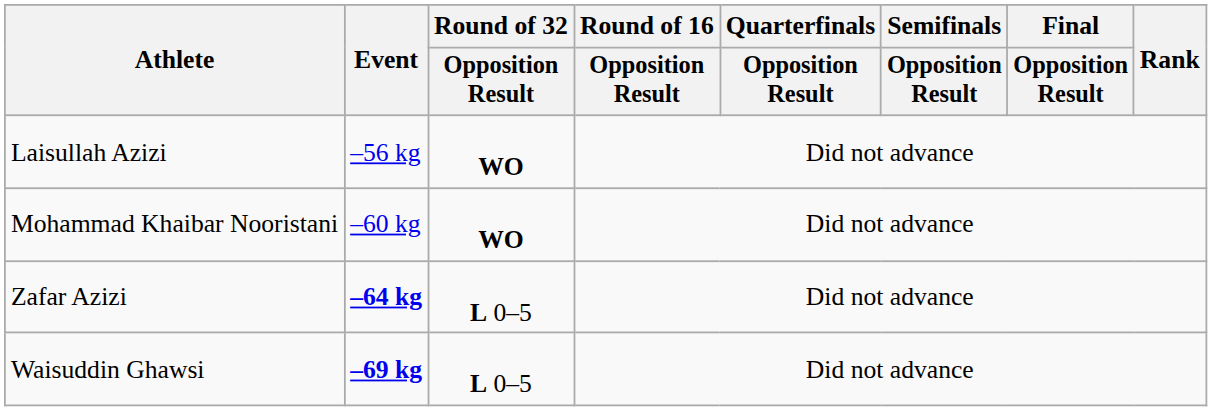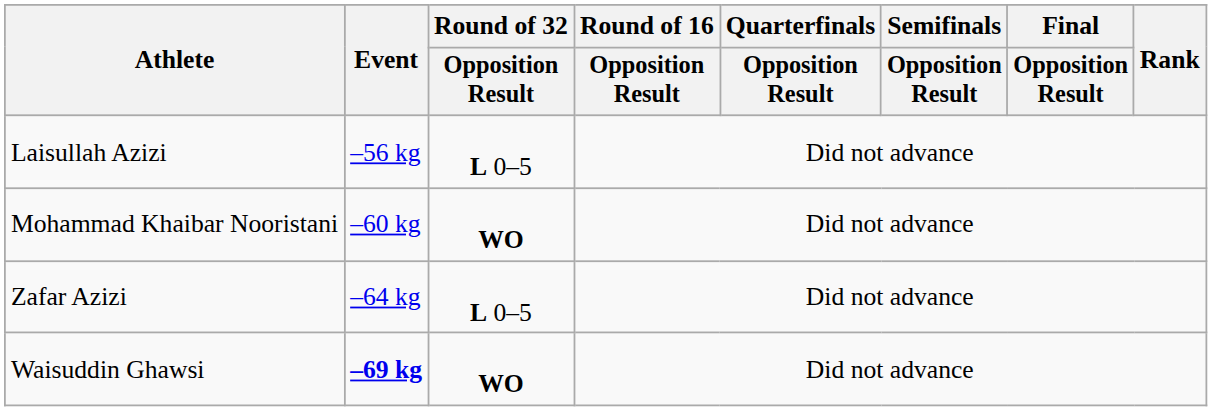Laisullah Azizi | Round of 32 / Opposition Result: WO -> L 0–5
Zafar Azizi | Event: bold -> normal
Waisuddin Ghawsi | Round of 32 / Opposition Result: L 0–5 -> WO
